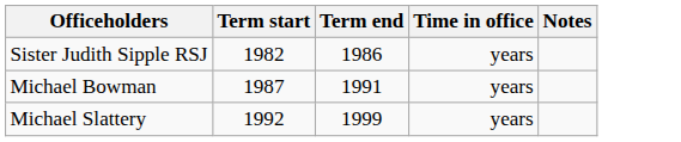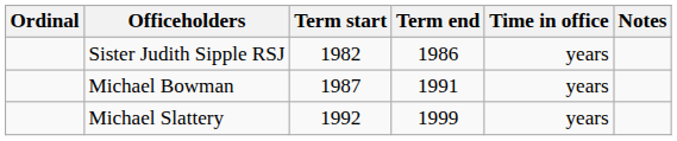+ column: Ordinal
